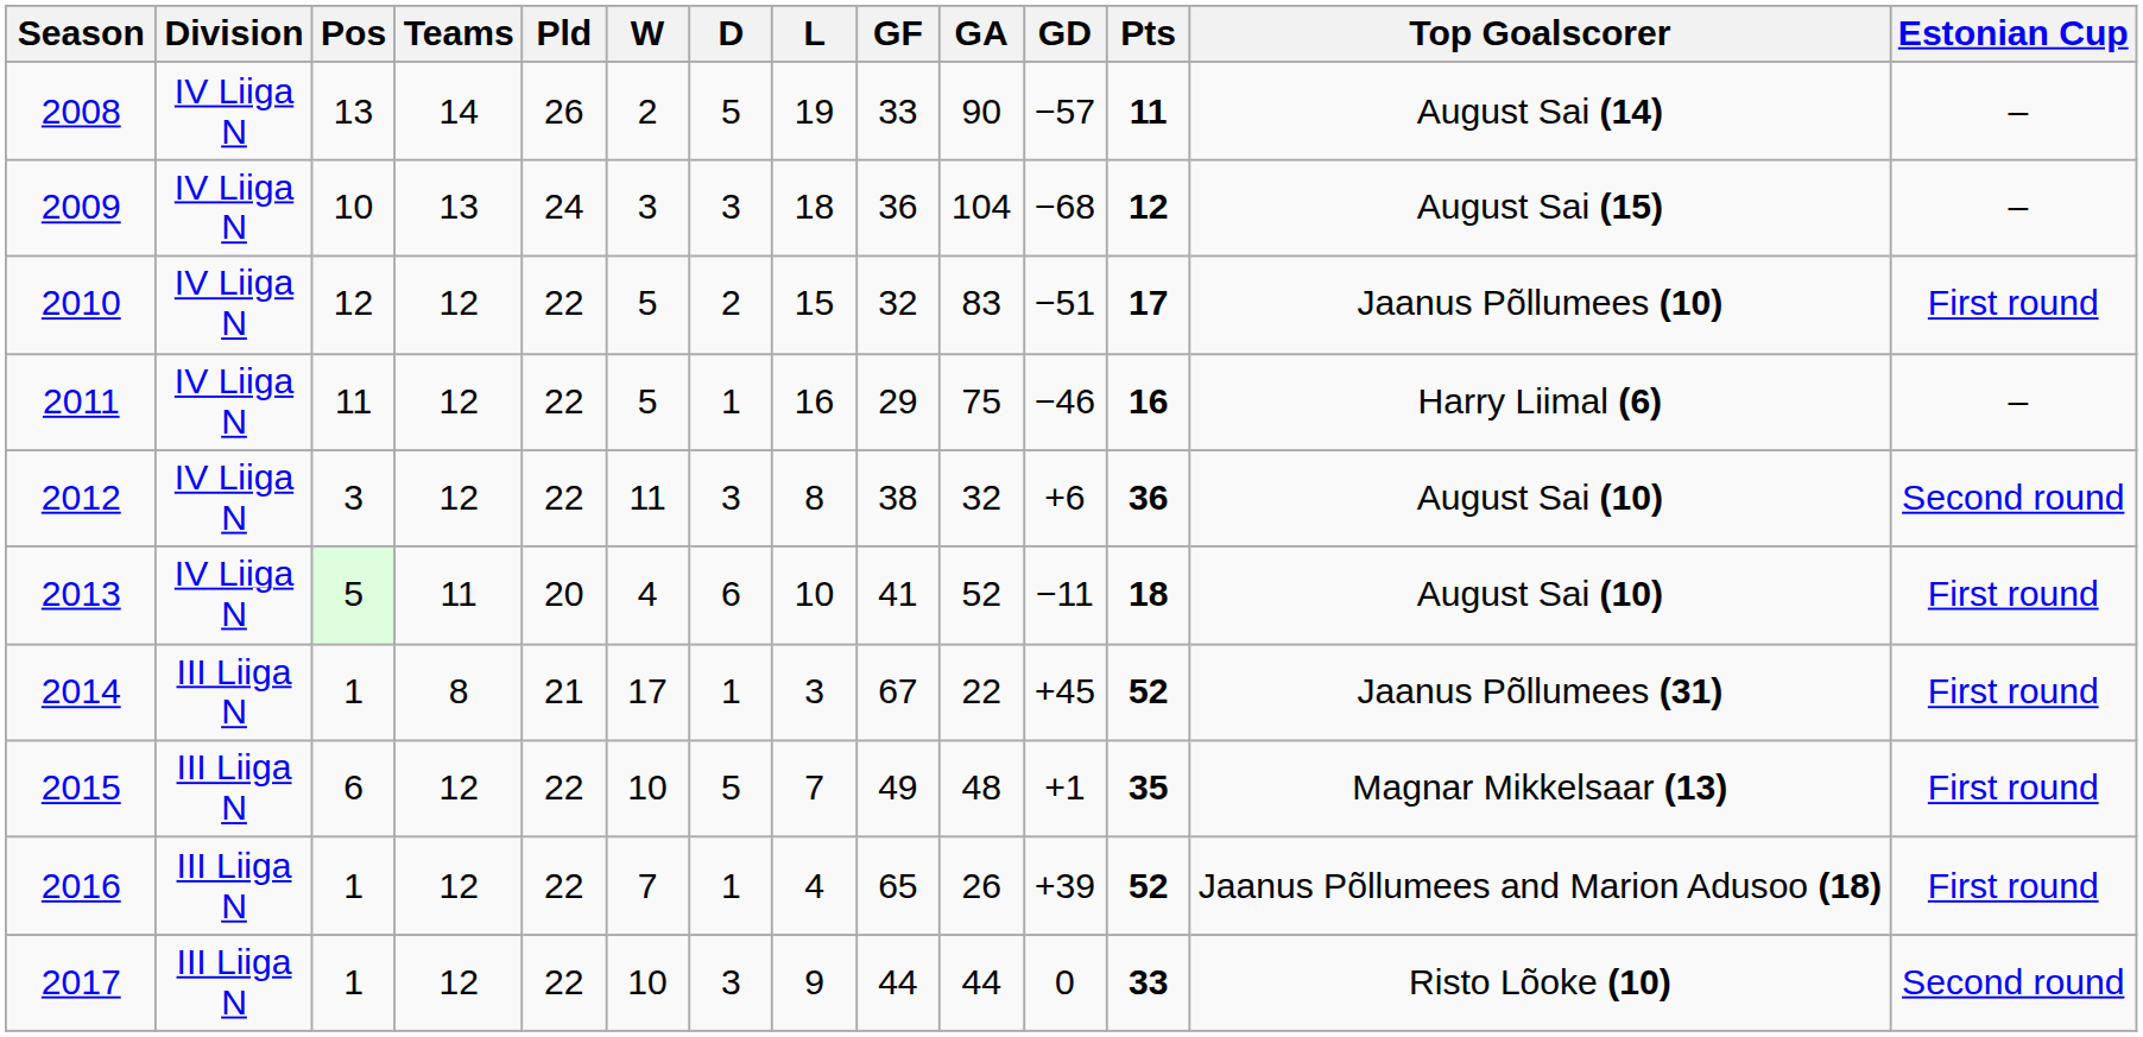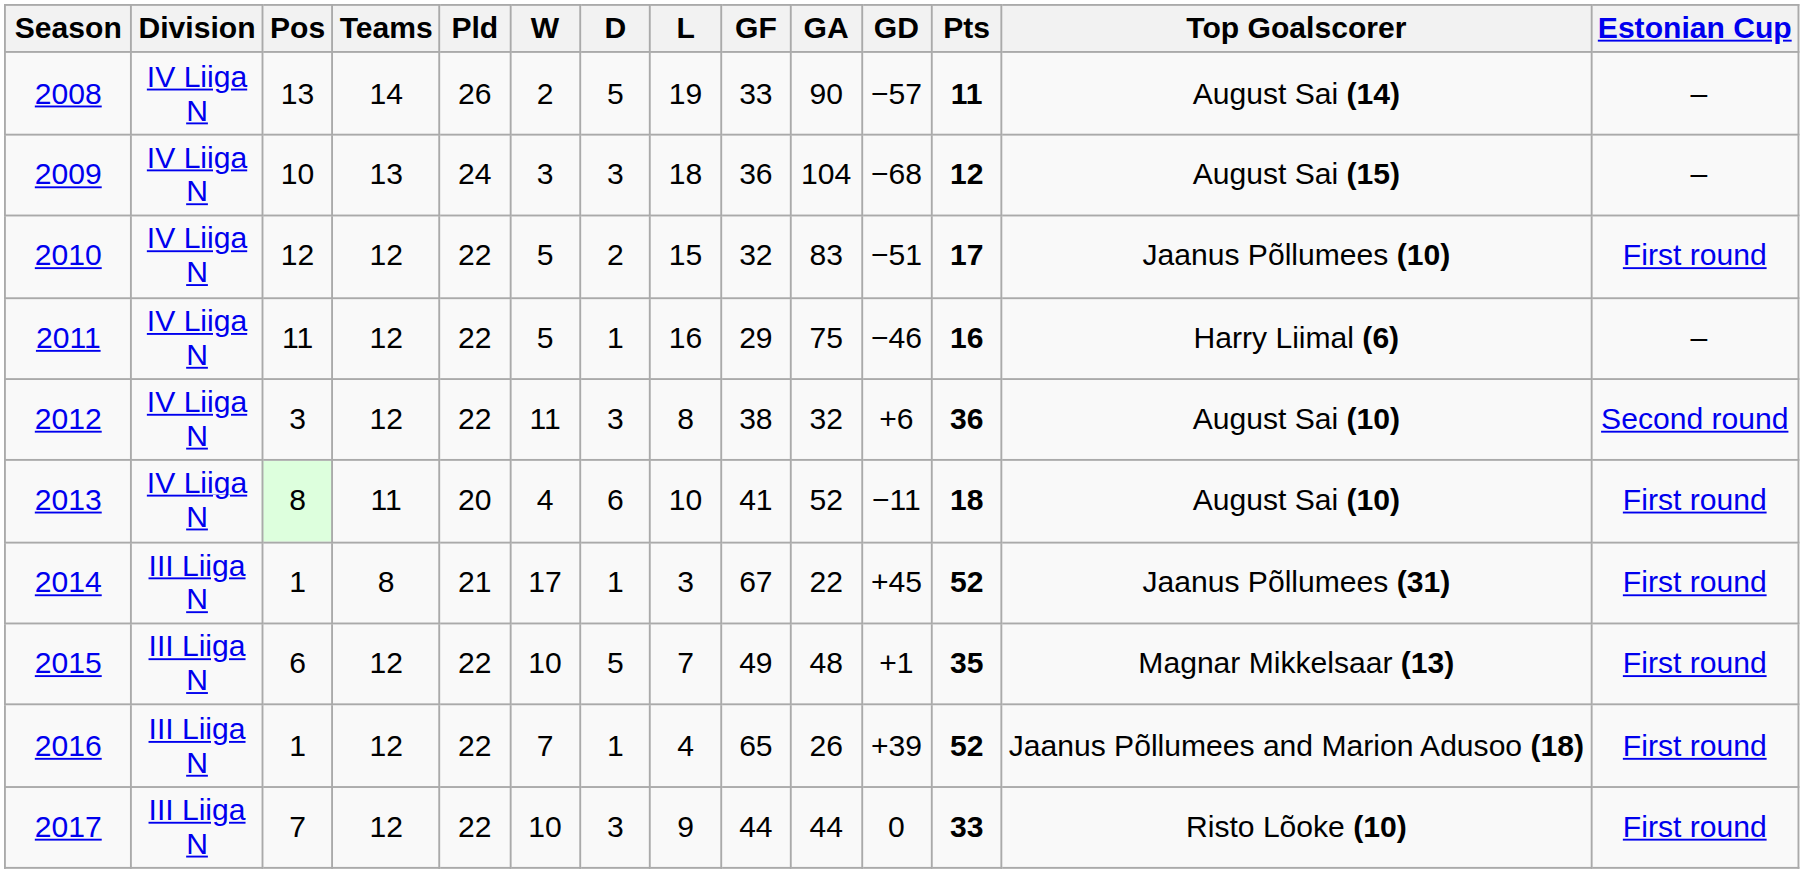2013 | Pos: 5 -> 8
2017 | Pos: 1 -> 7
2017 | Estonian Cup: Second round -> First round
